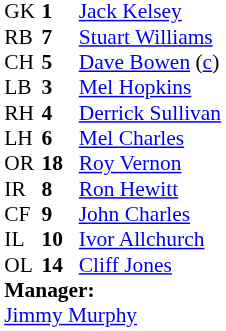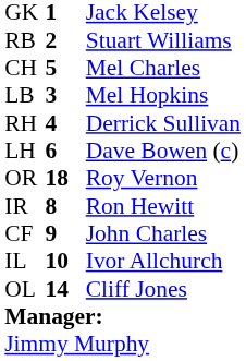RB | column 2: 7 -> 2
CH | column 3: Dave Bowen (c) -> Mel Charles
LH | column 3: Mel Charles -> Dave Bowen (c)
